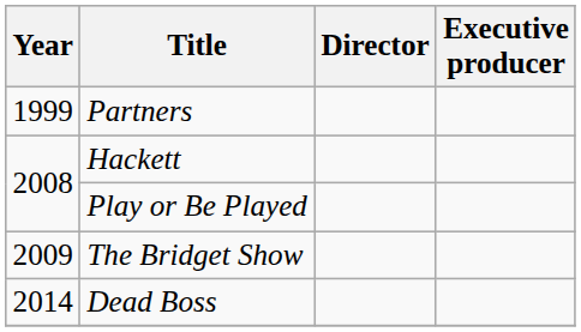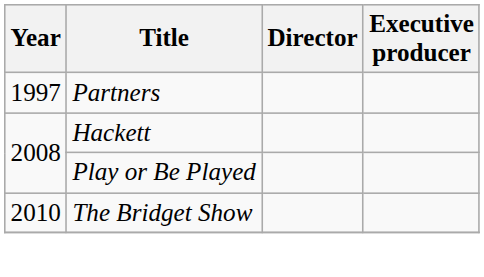Partners | Year: 1999 -> 1997
The Bridget Show | Year: 2009 -> 2010
- row: 2014 | Dead Boss
